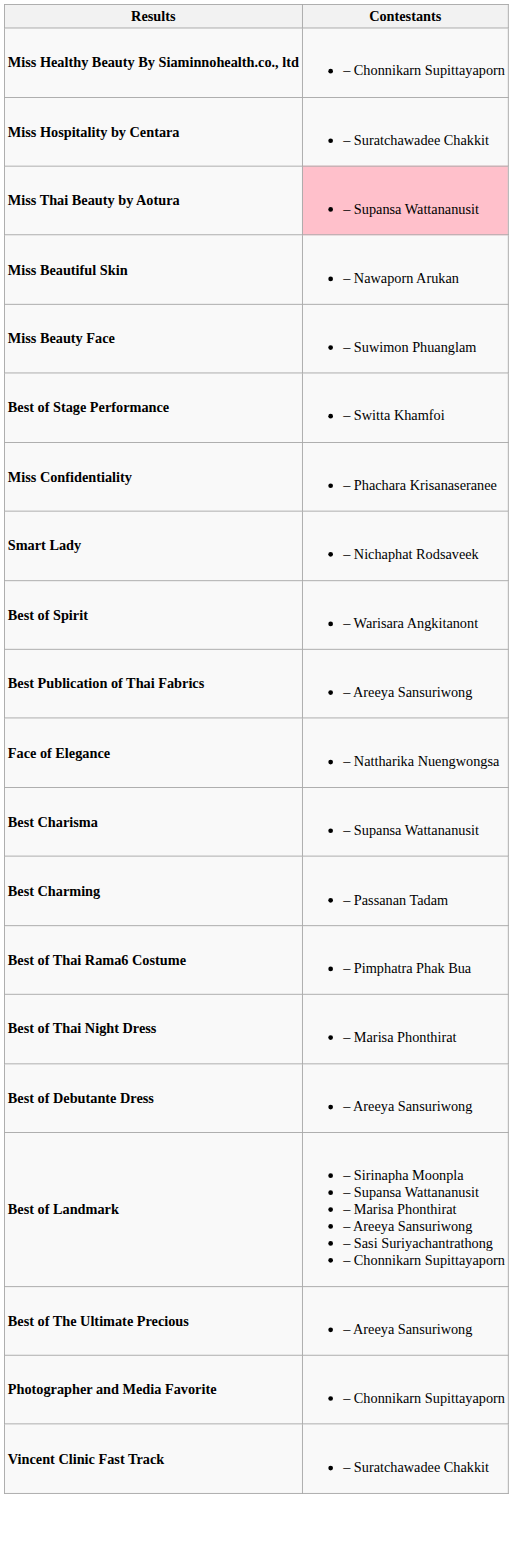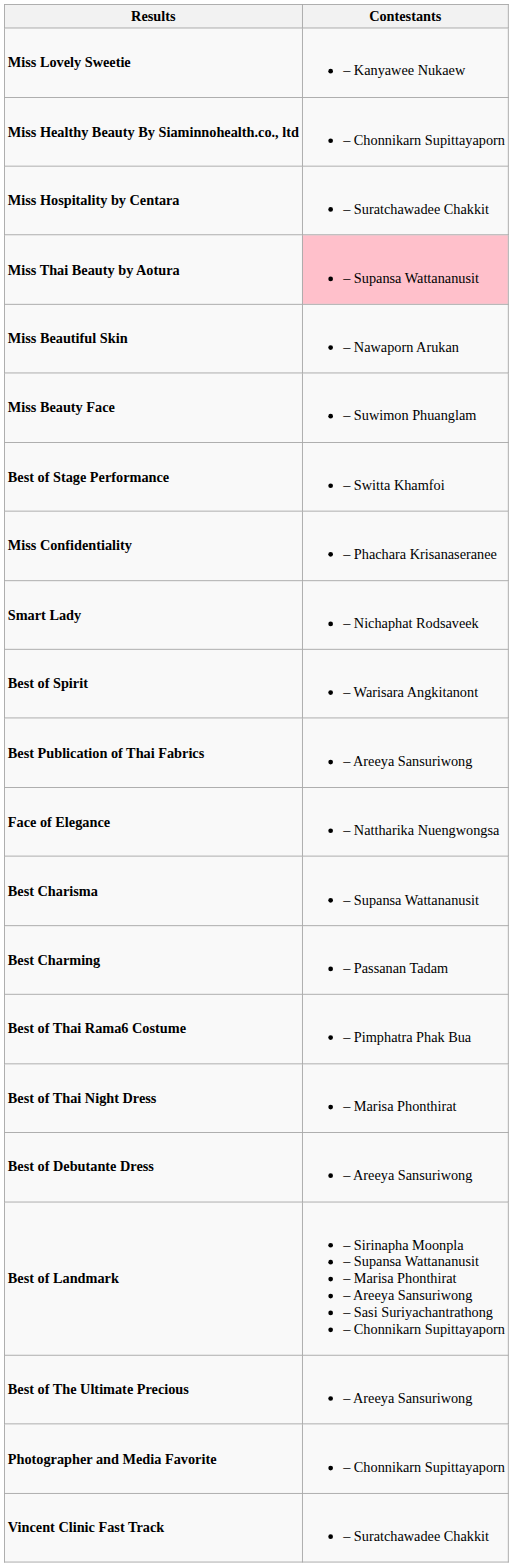+ row: Miss Lovely Sweetie | – Kanyawee Nukaew
